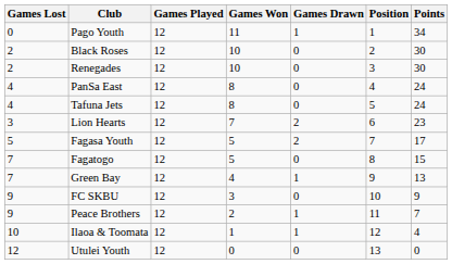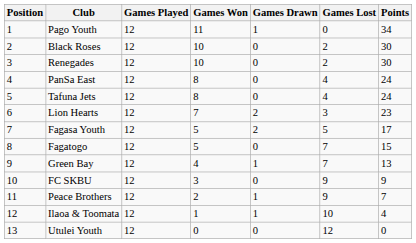columns swapped: Position <-> Games Lost
